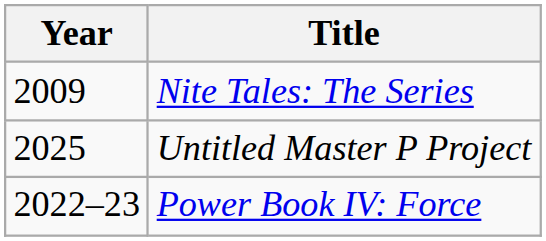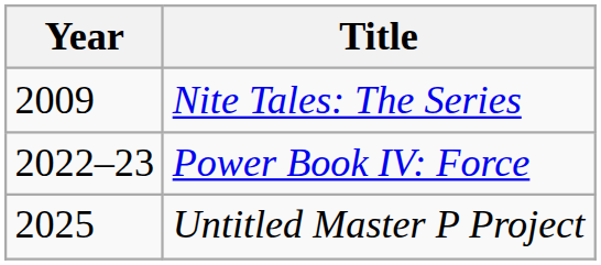rows swapped: Power Book IV: Force <-> Untitled Master P Project
